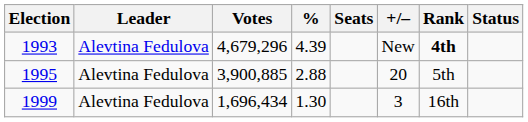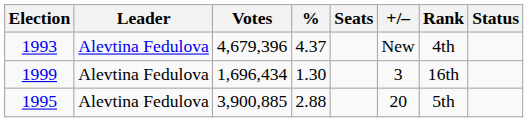1993 | Votes: 4,679,296 -> 4,679,396
1993 | %: 4.39 -> 4.37
1993 | Rank: bold -> normal
rows swapped: 1995 <-> 1999
